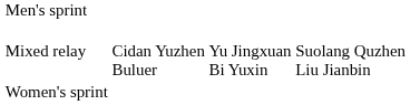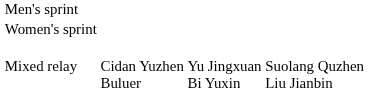rows swapped: Women's sprint <-> Mixed relay
